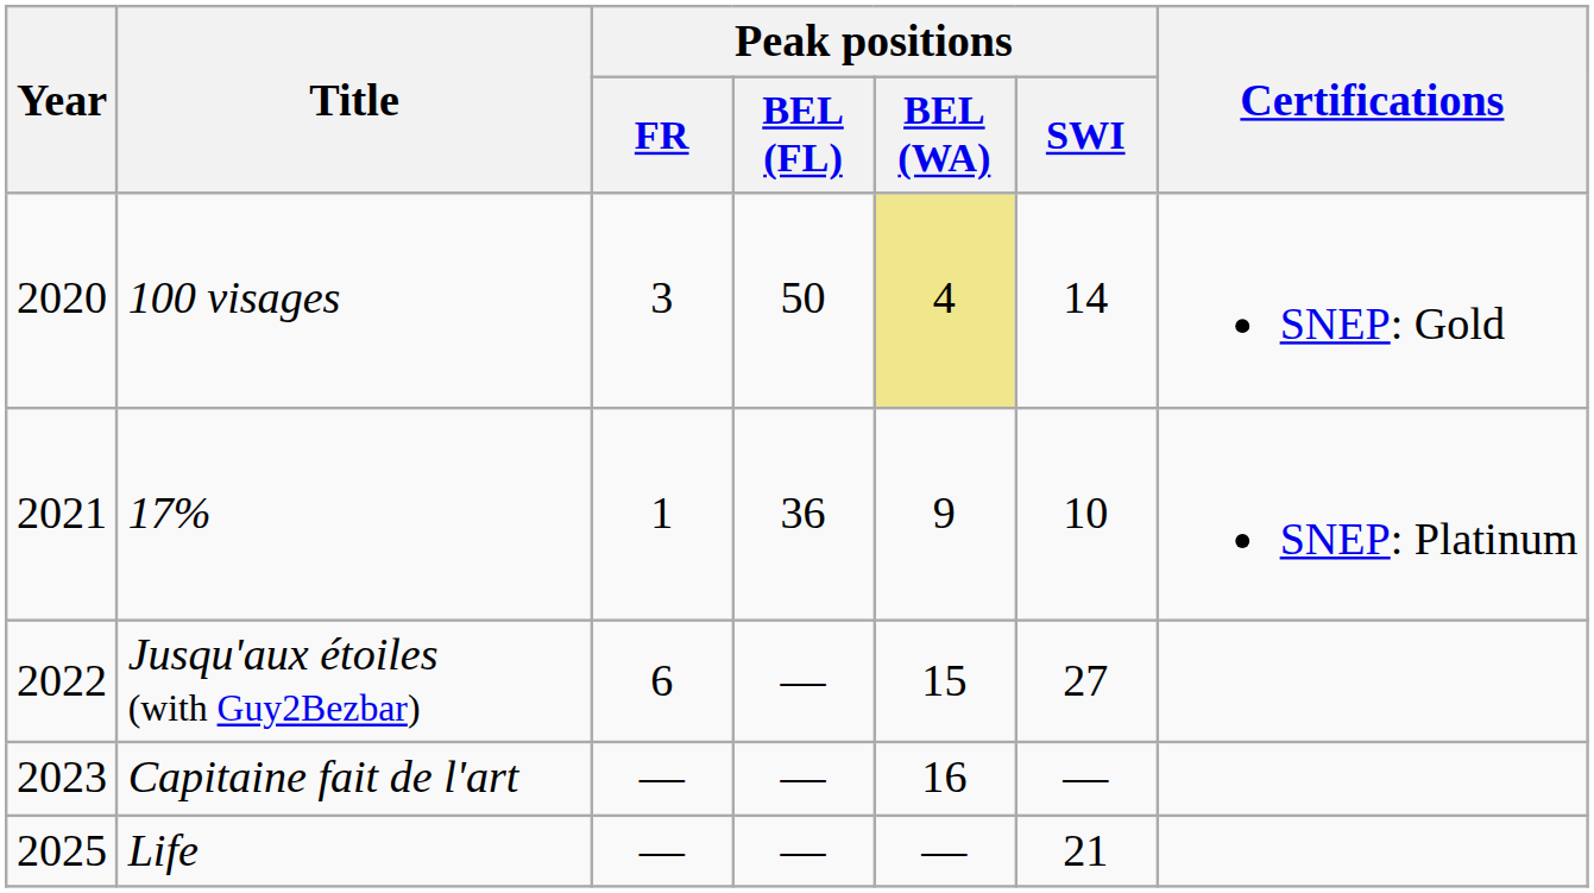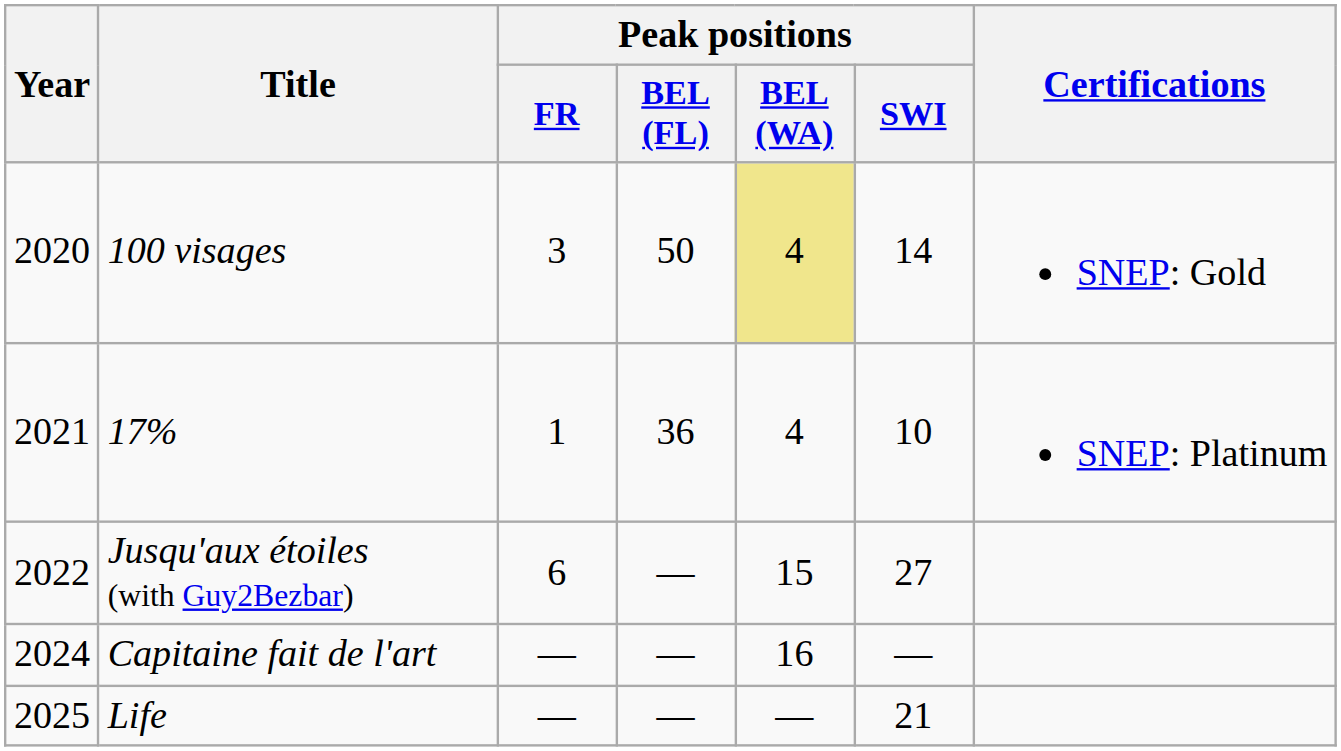17% | Peak positions / BEL (WA): 9 -> 4
Capitaine fait de l'art | Year: 2023 -> 2024
